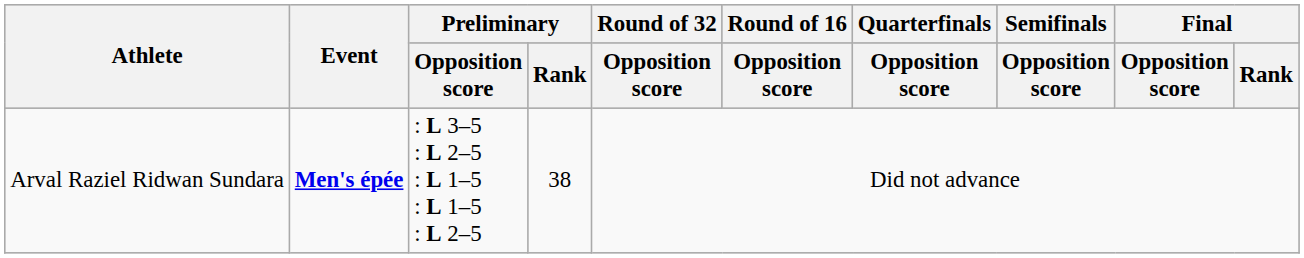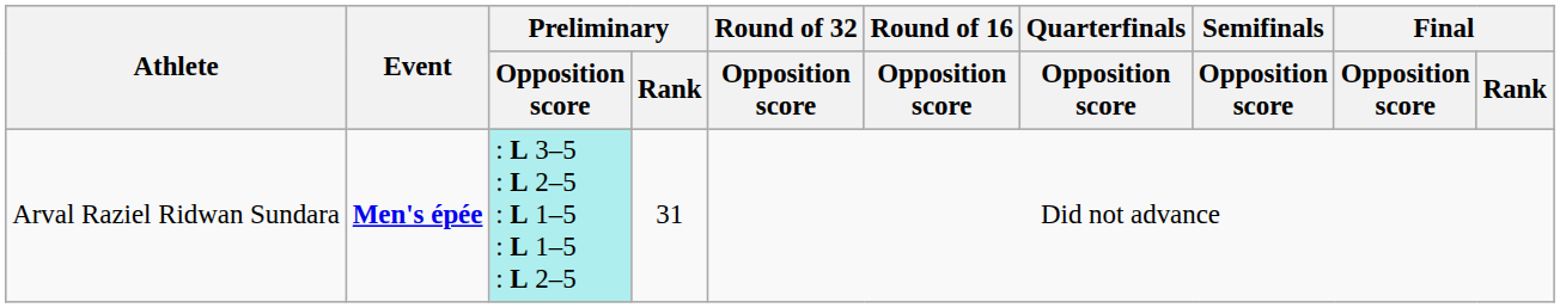Arval Raziel Ridwan Sundara | Preliminary / Opposition score: no background -> paleturquoise background
Arval Raziel Ridwan Sundara | Preliminary / Rank: 38 -> 31
